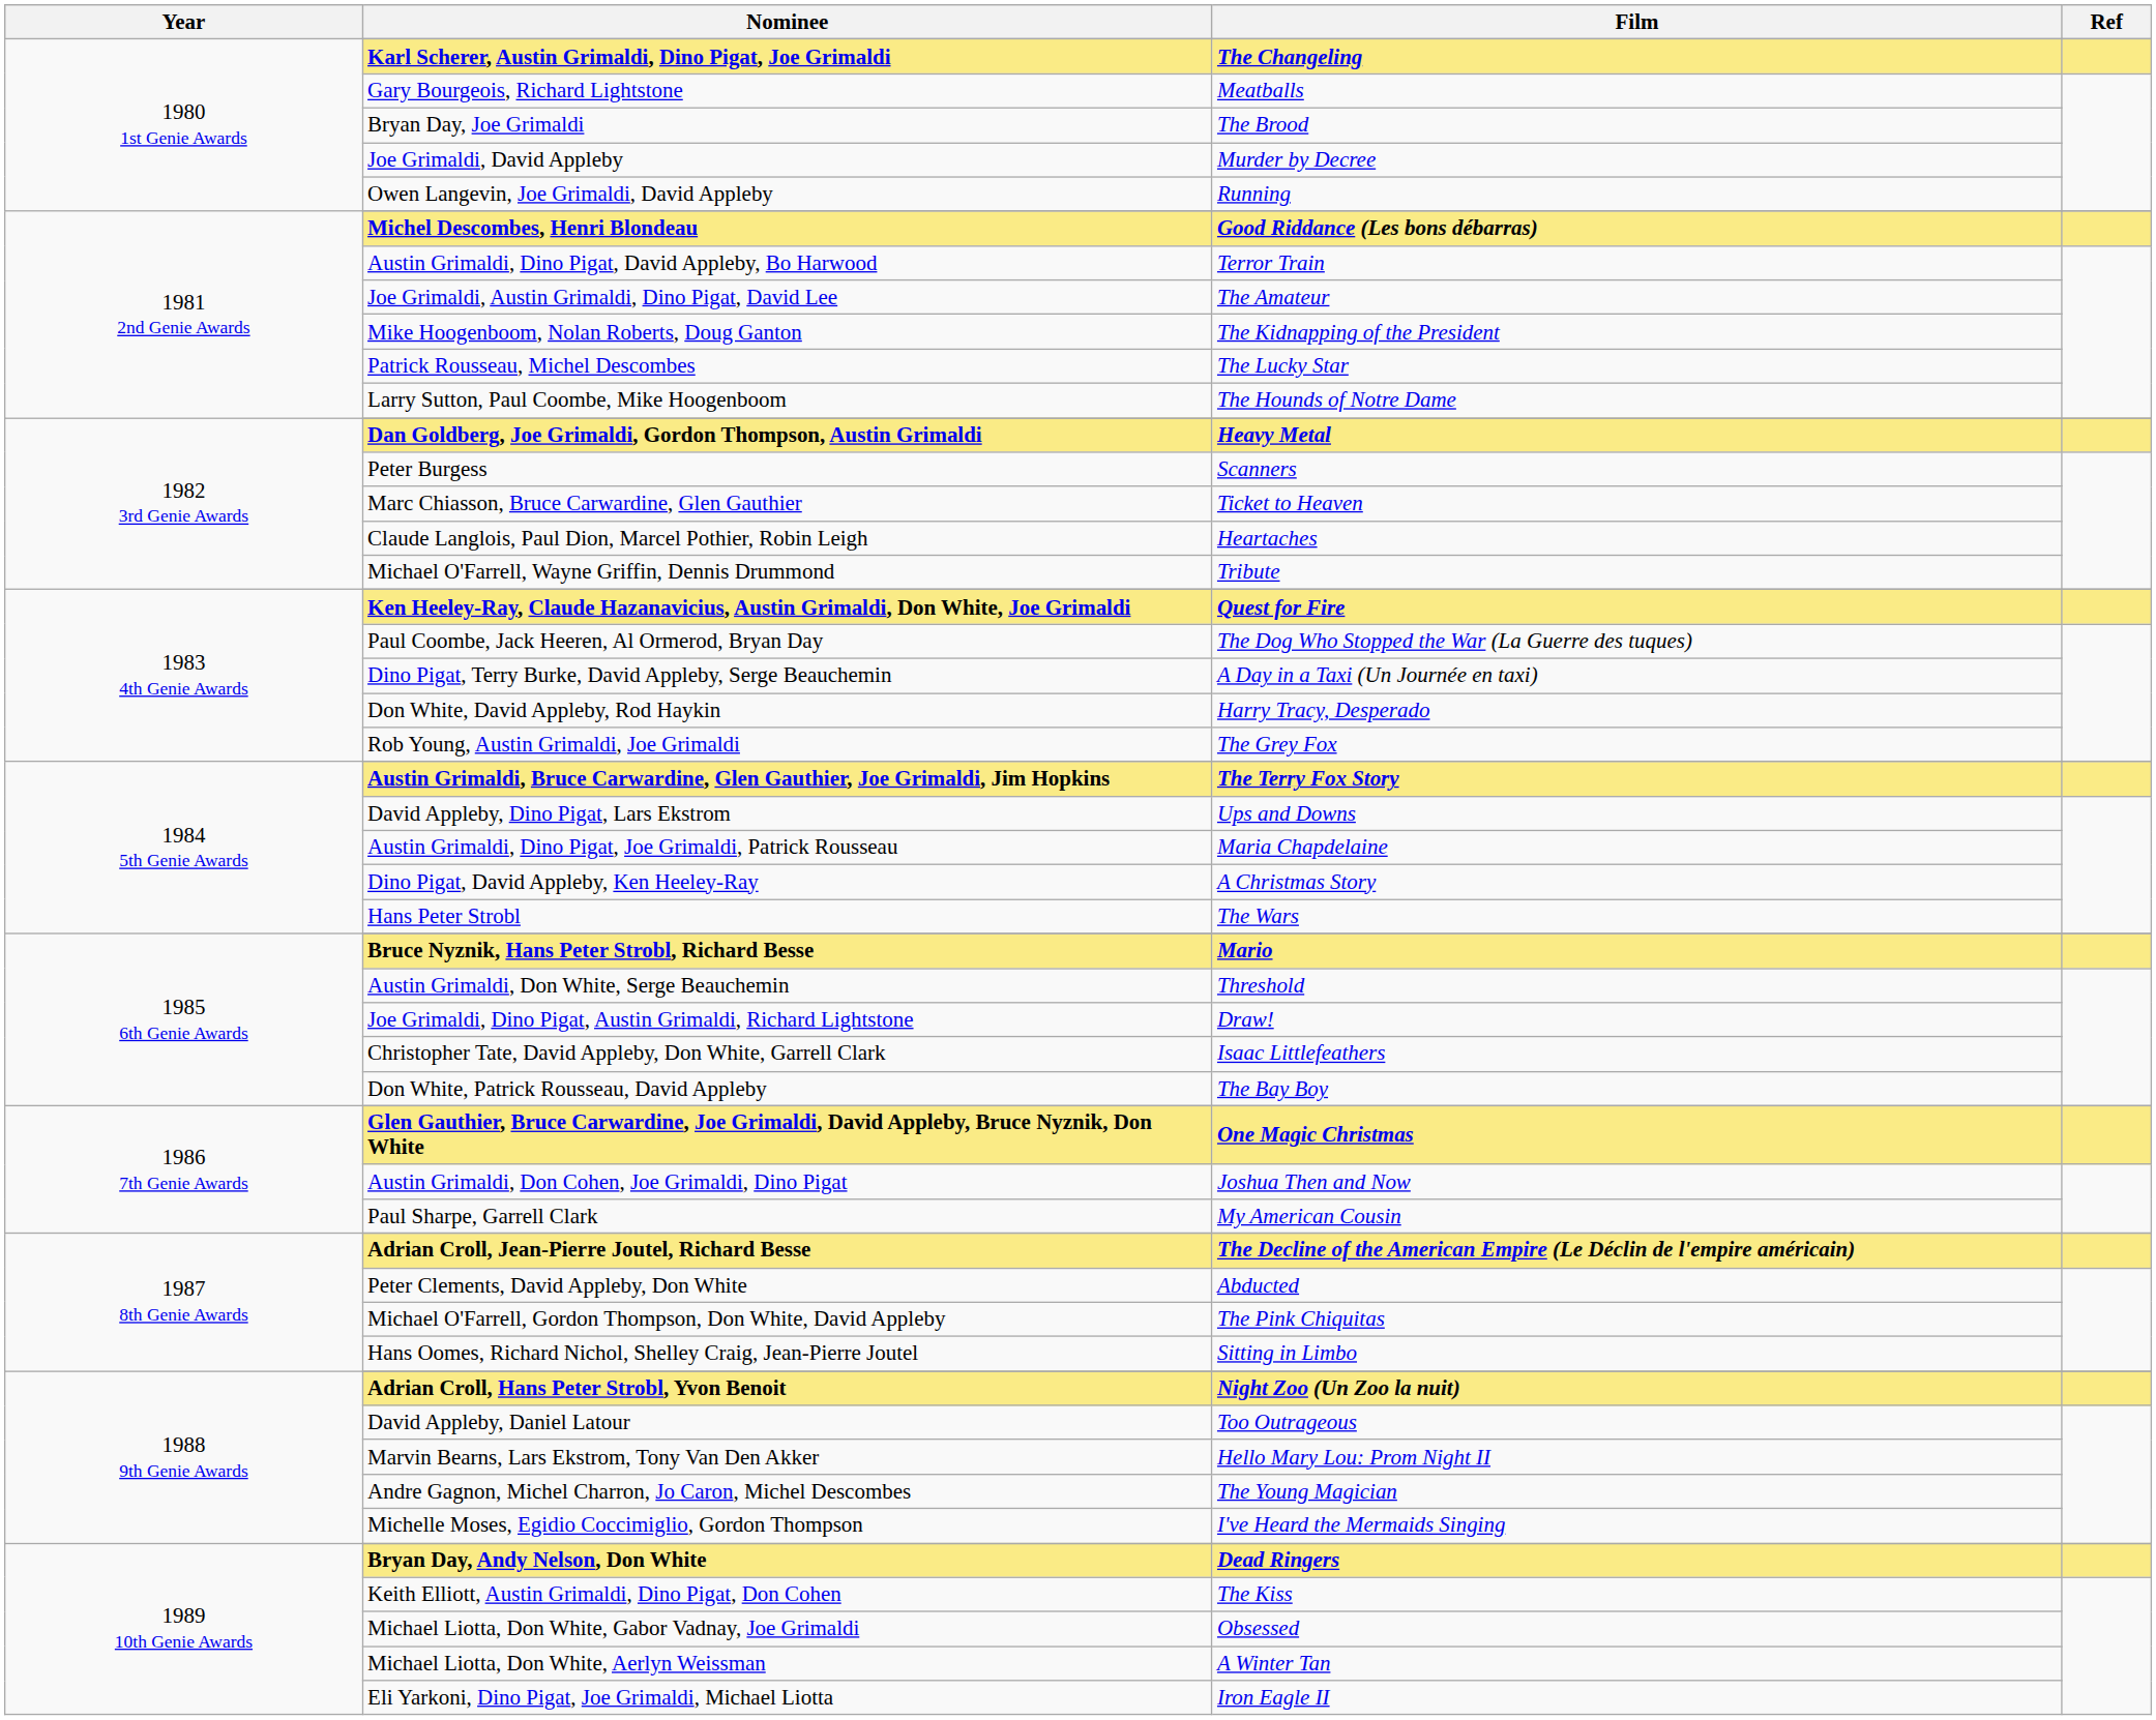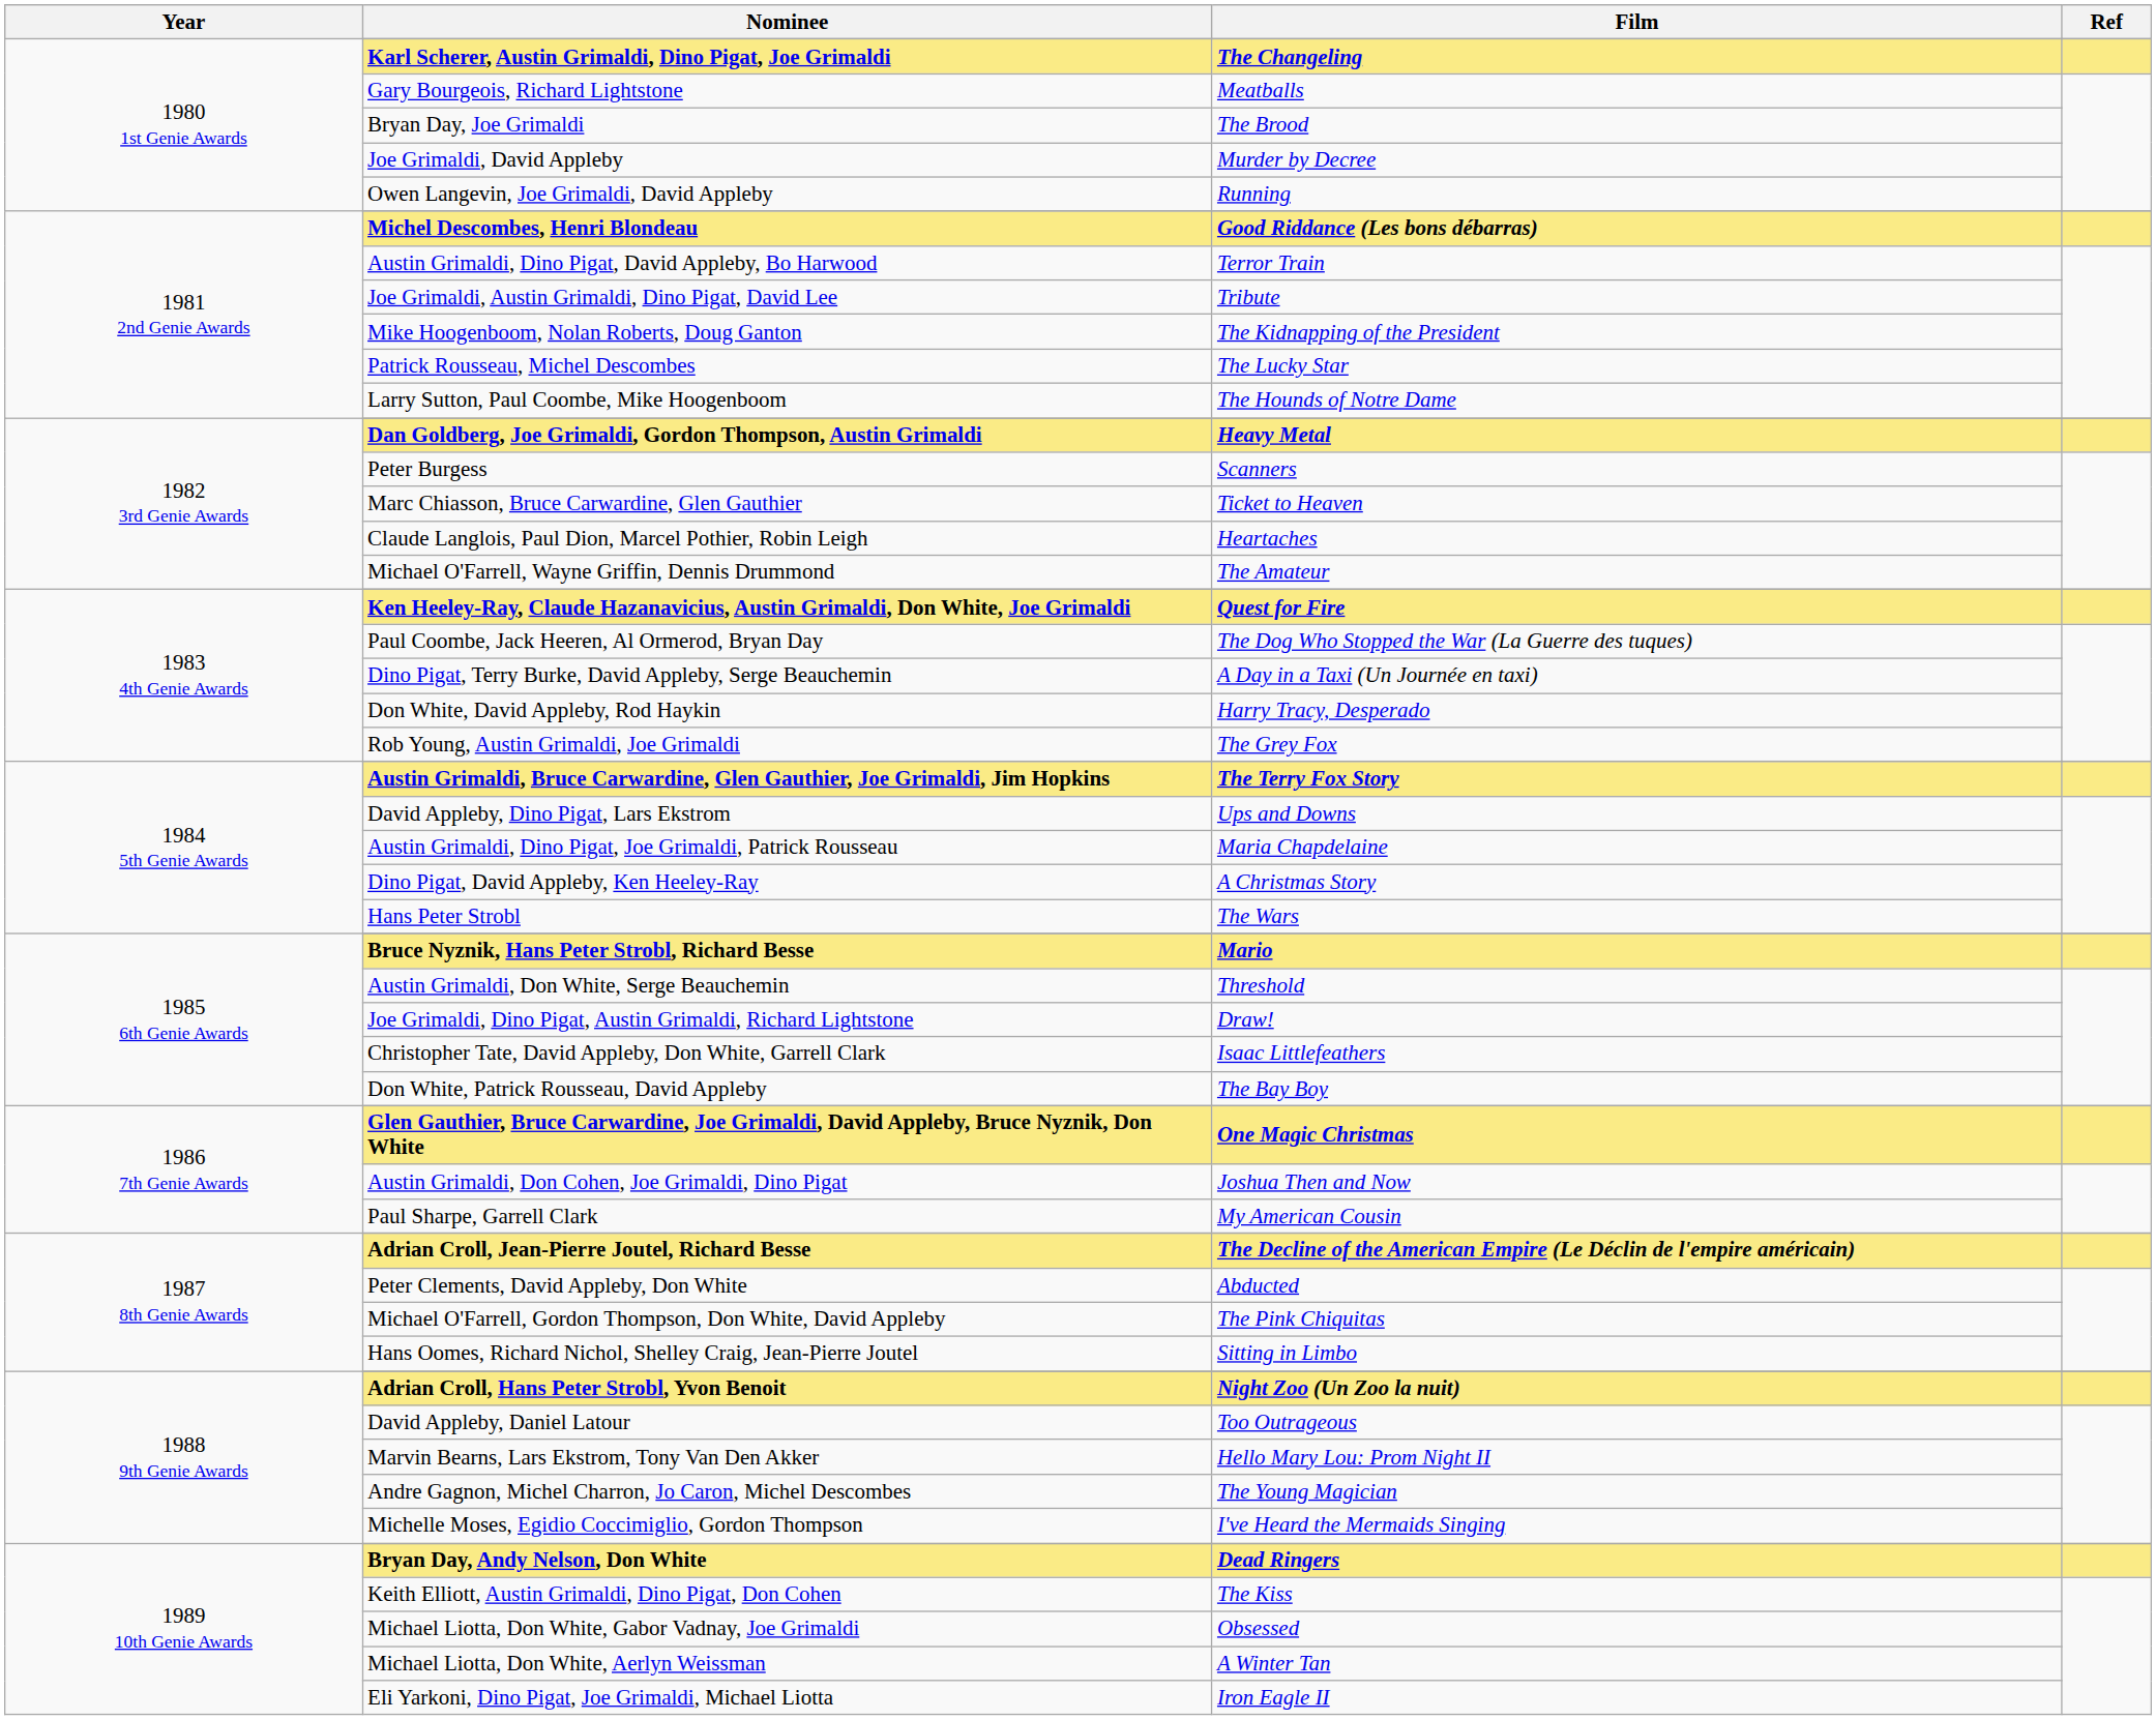Joe Grimaldi, Austin Grimaldi, Dino Pigat, David Lee | Film: The Amateur -> Tribute
Michael O'Farrell, Wayne Griffin, Dennis Drummond | Film: Tribute -> The Amateur
